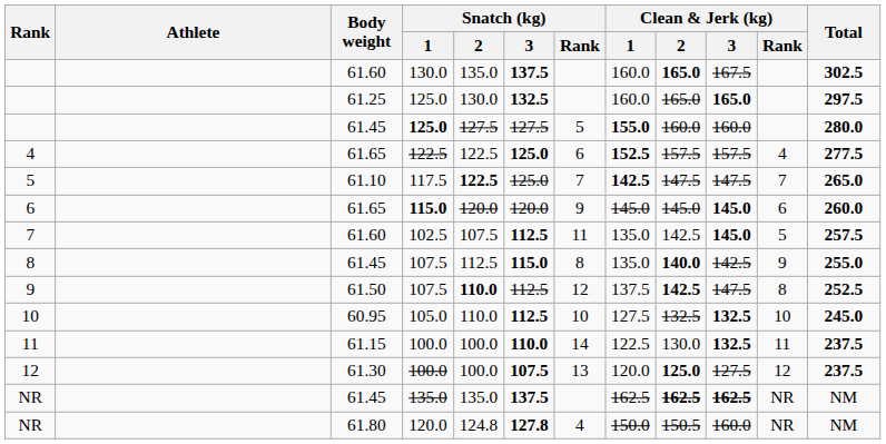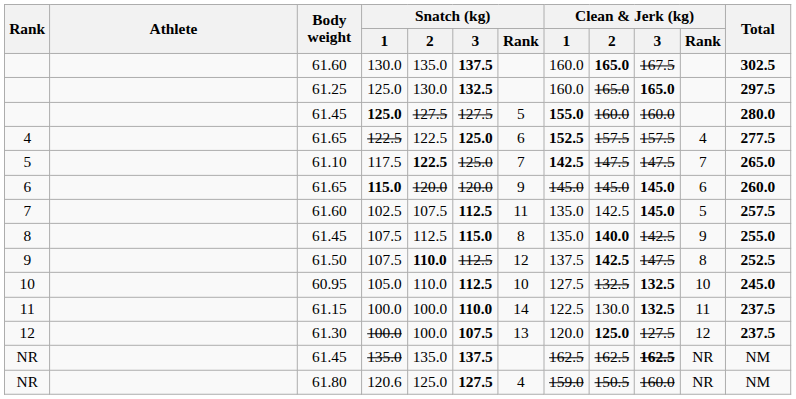NR / 61.45 | Clean & Jerk (kg) / 2: bold -> normal
NR / 61.80 | Snatch (kg) / 1: 120.0 -> 120.6
NR / 61.80 | Snatch (kg) / 2: 124.8 -> 125.0
NR / 61.80 | Snatch (kg) / 3: 127.8 -> 127.5
NR / 61.80 | Clean & Jerk (kg) / 1: 150.0 -> 159.0
